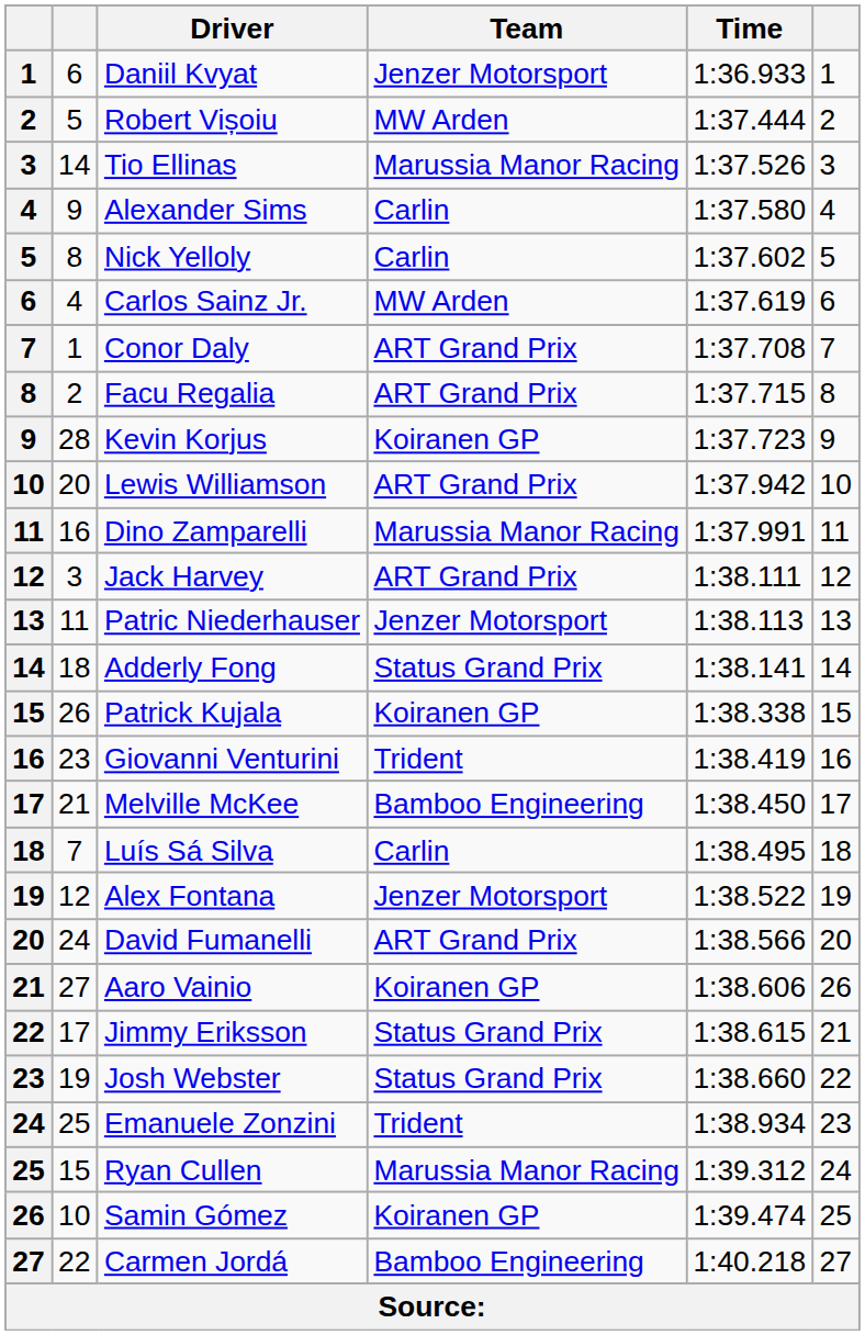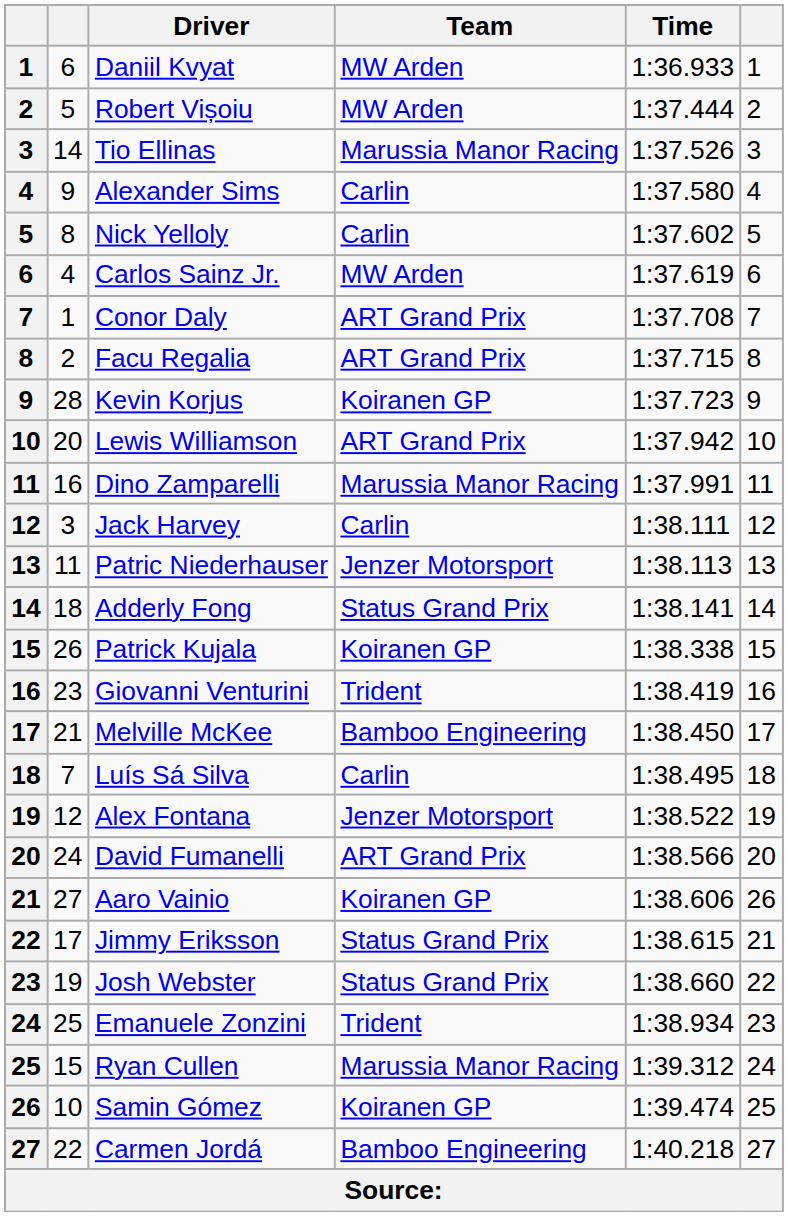Daniil Kvyat | Team: Jenzer Motorsport -> MW Arden
Jack Harvey | Team: ART Grand Prix -> Carlin
